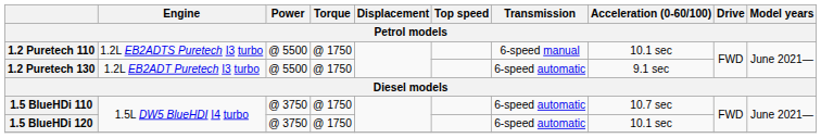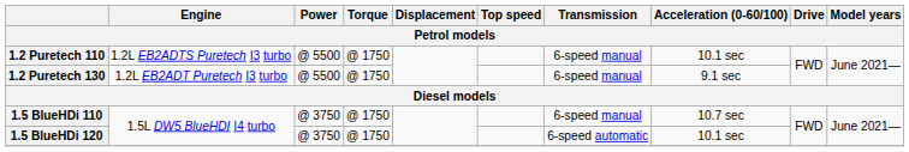1.2 Puretech 130 | Transmission: 6-speed automatic -> 6-speed manual
1.5 BlueHDi 110 | Transmission: 6-speed automatic -> 6-speed manual
